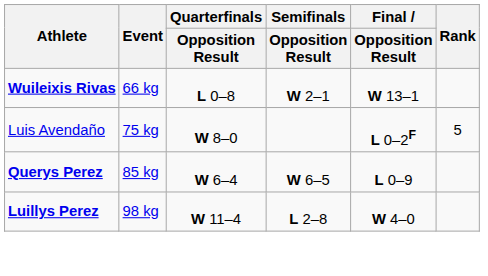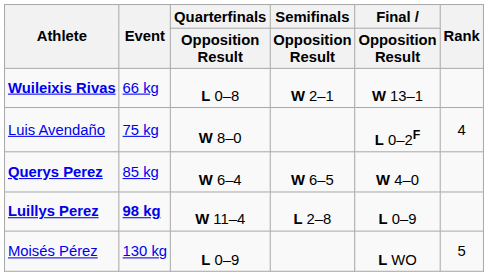Luis Avendaño | Rank: 5 -> 4
Querys Perez | Final / Opposition Result: L 0–9 -> W 4–0
Luillys Perez | Event: normal -> bold
Luillys Perez | Final / Opposition Result: W 4–0 -> L 0–9
+ row: Moisés Pérez | 130 kg | L 0–9 | L WO | 5
